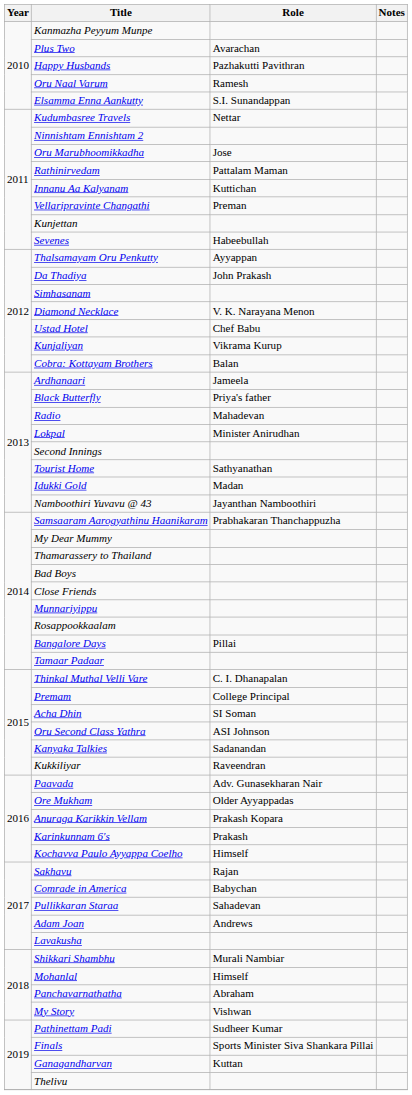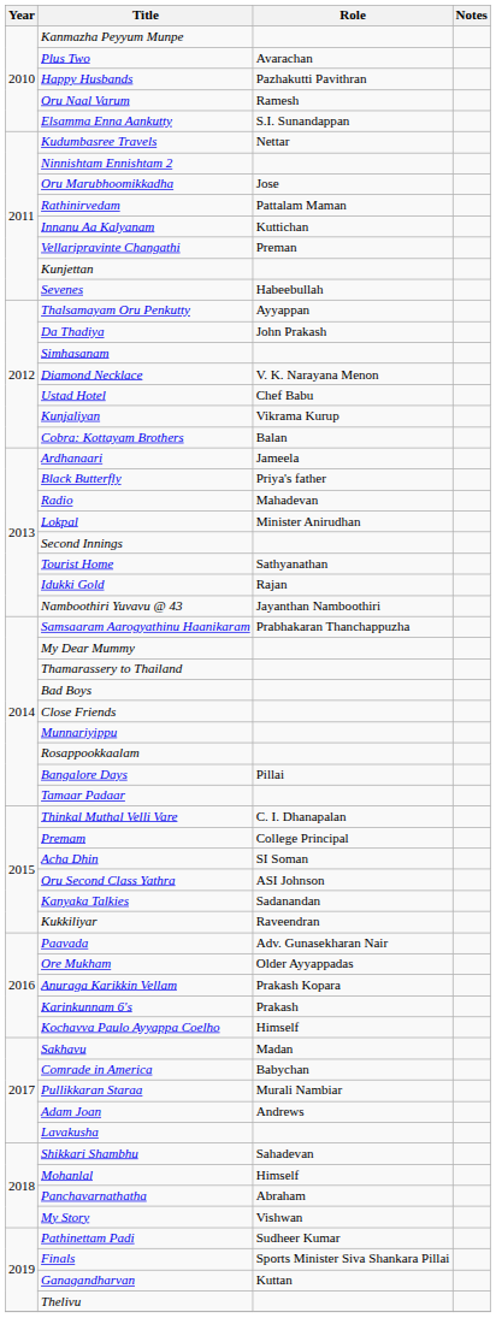Idukki Gold | Role: Madan -> Rajan
Sakhavu | Role: Rajan -> Madan
Pullikkaran Staraa | Role: Sahadevan -> Murali Nambiar
Shikkari Shambhu | Role: Murali Nambiar -> Sahadevan
